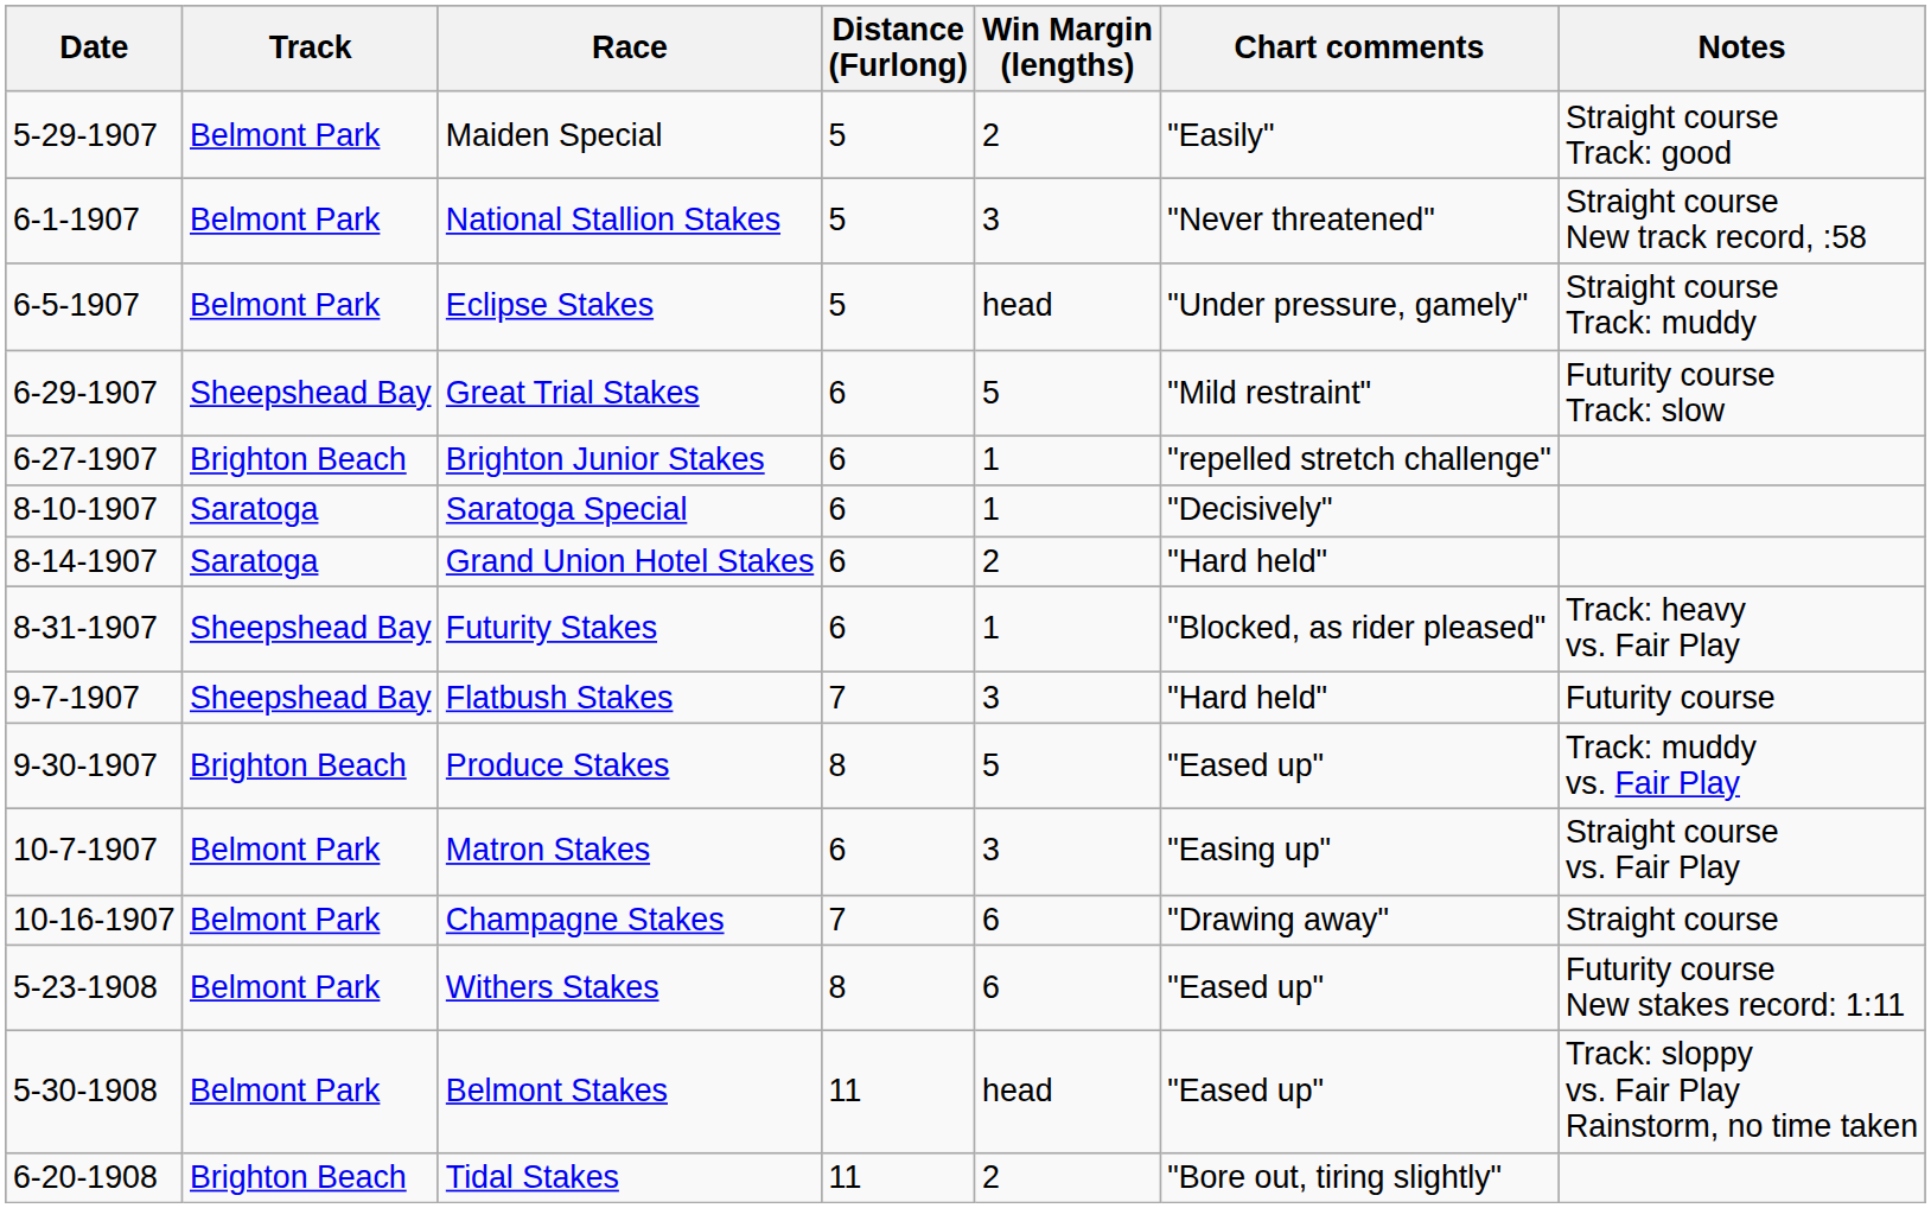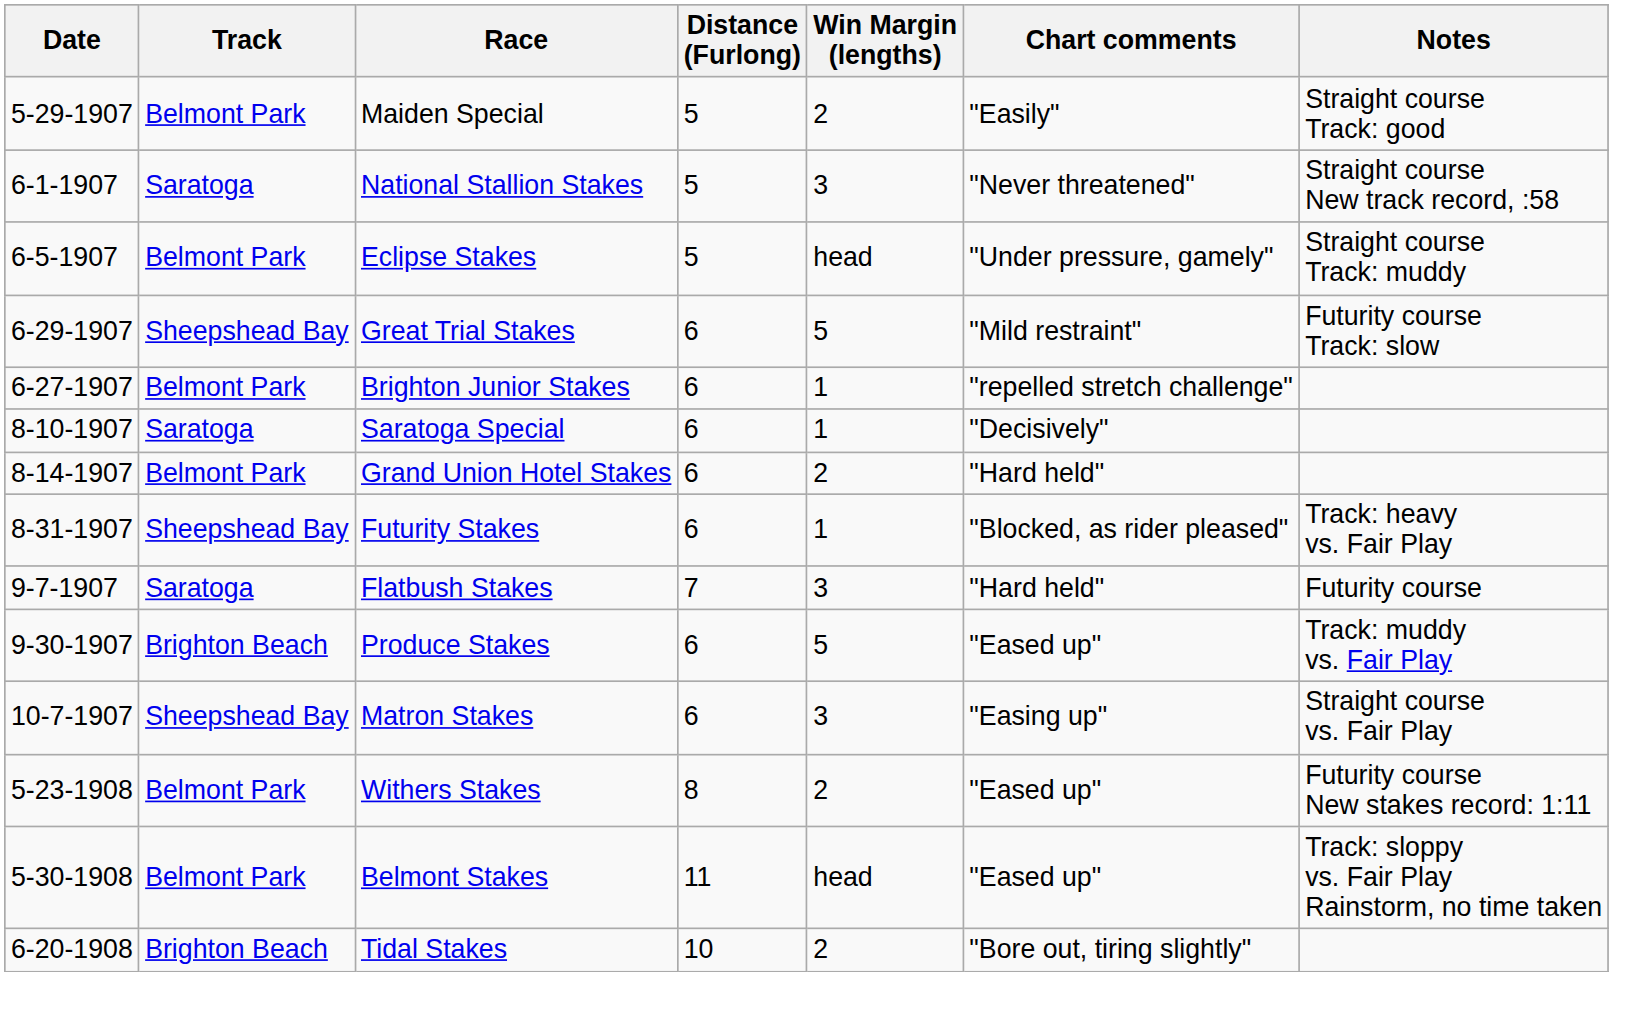National Stallion Stakes | Track: Belmont Park -> Saratoga
Brighton Junior Stakes | Track: Brighton Beach -> Belmont Park
Grand Union Hotel Stakes | Track: Saratoga -> Belmont Park
Flatbush Stakes | Track: Sheepshead Bay -> Saratoga
Produce Stakes | Distance (Furlong): 8 -> 6
Matron Stakes | Track: Belmont Park -> Sheepshead Bay
- row: 10-16-1907 | Belmont Park | Champagne Stakes | 7 | 6 | "Drawing away" | Straight course
Withers Stakes | Win Margin (lengths): 6 -> 2
Tidal Stakes | Distance (Furlong): 11 -> 10
